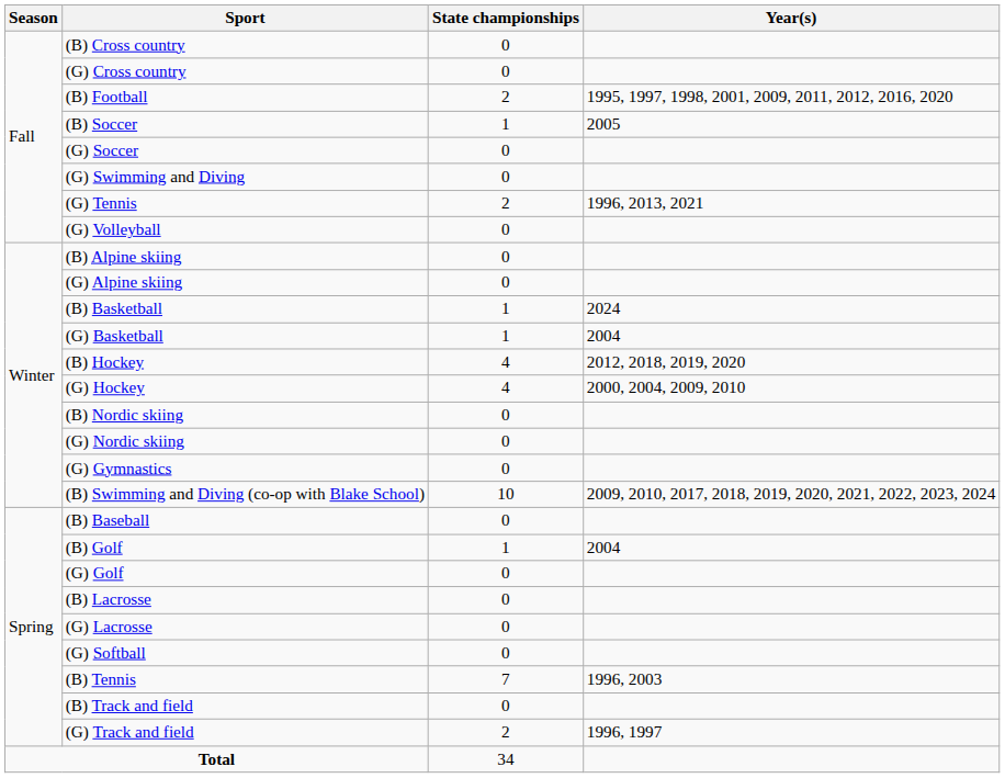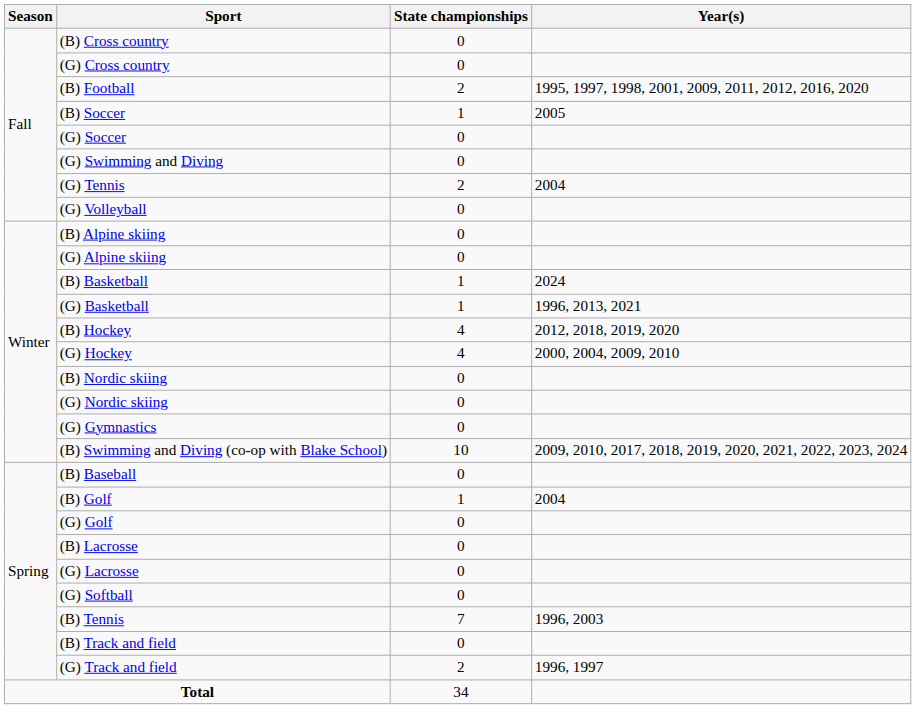(G) Tennis | Year(s): 1996, 2013, 2021 -> 2004
(G) Basketball | Year(s): 2004 -> 1996, 2013, 2021
